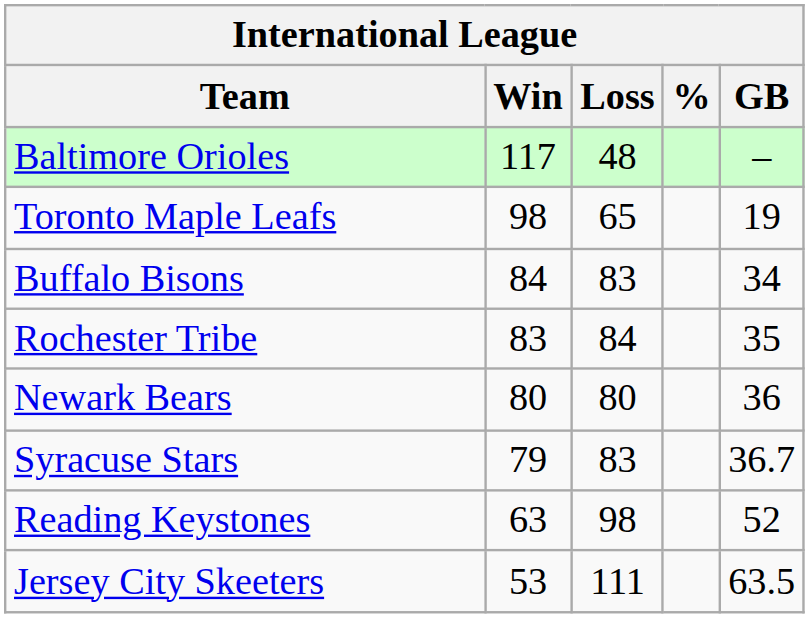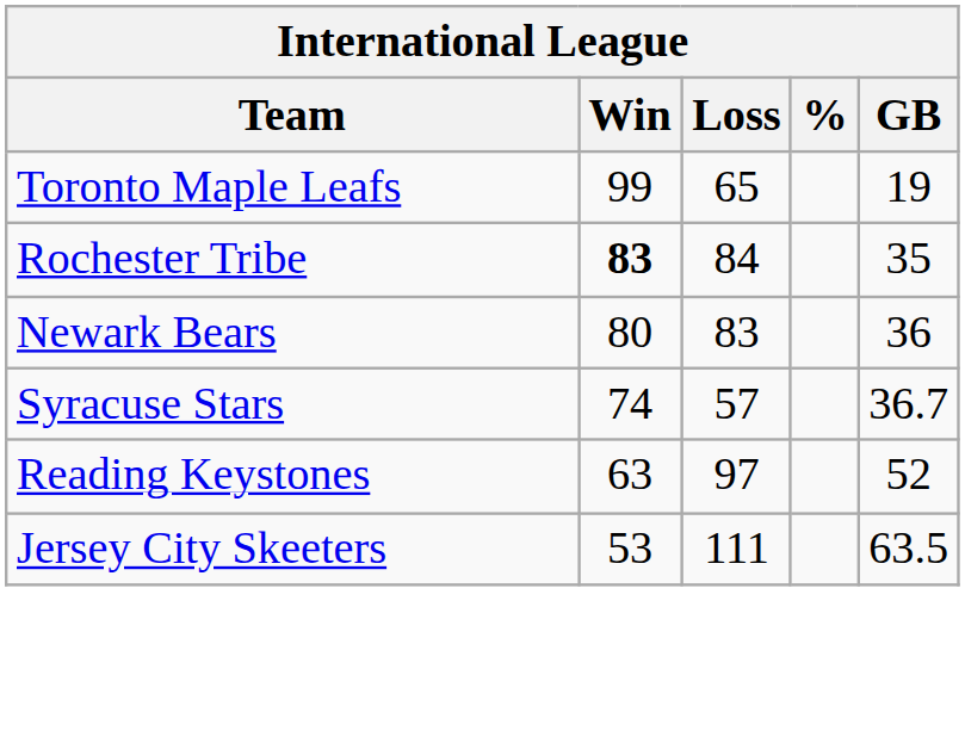- row: Baltimore Orioles | 117 | 48 | –
Toronto Maple Leafs | Win: 98 -> 99
- row: Buffalo Bisons | 84 | 83 | 34
Rochester Tribe | Win: normal -> bold
Newark Bears | Loss: 80 -> 83
Syracuse Stars | Win: 79 -> 74
Syracuse Stars | Loss: 83 -> 57
Reading Keystones | Loss: 98 -> 97
